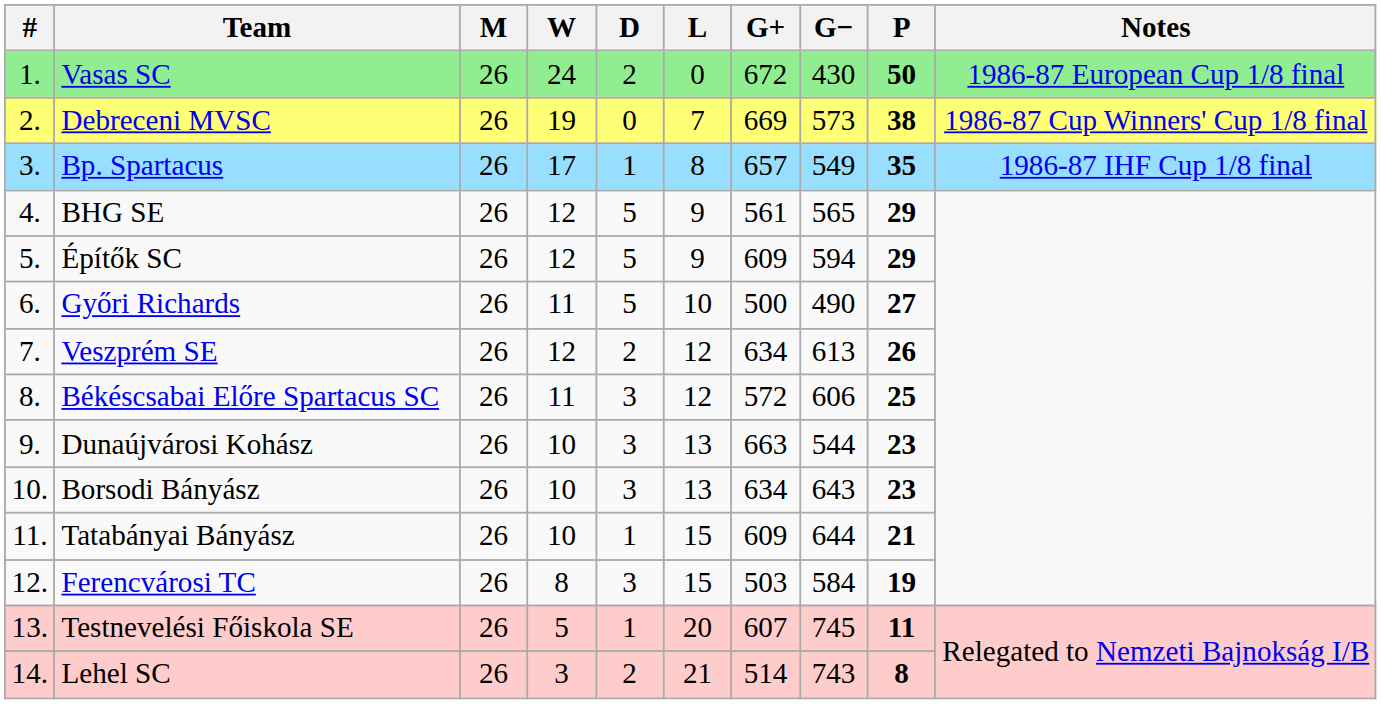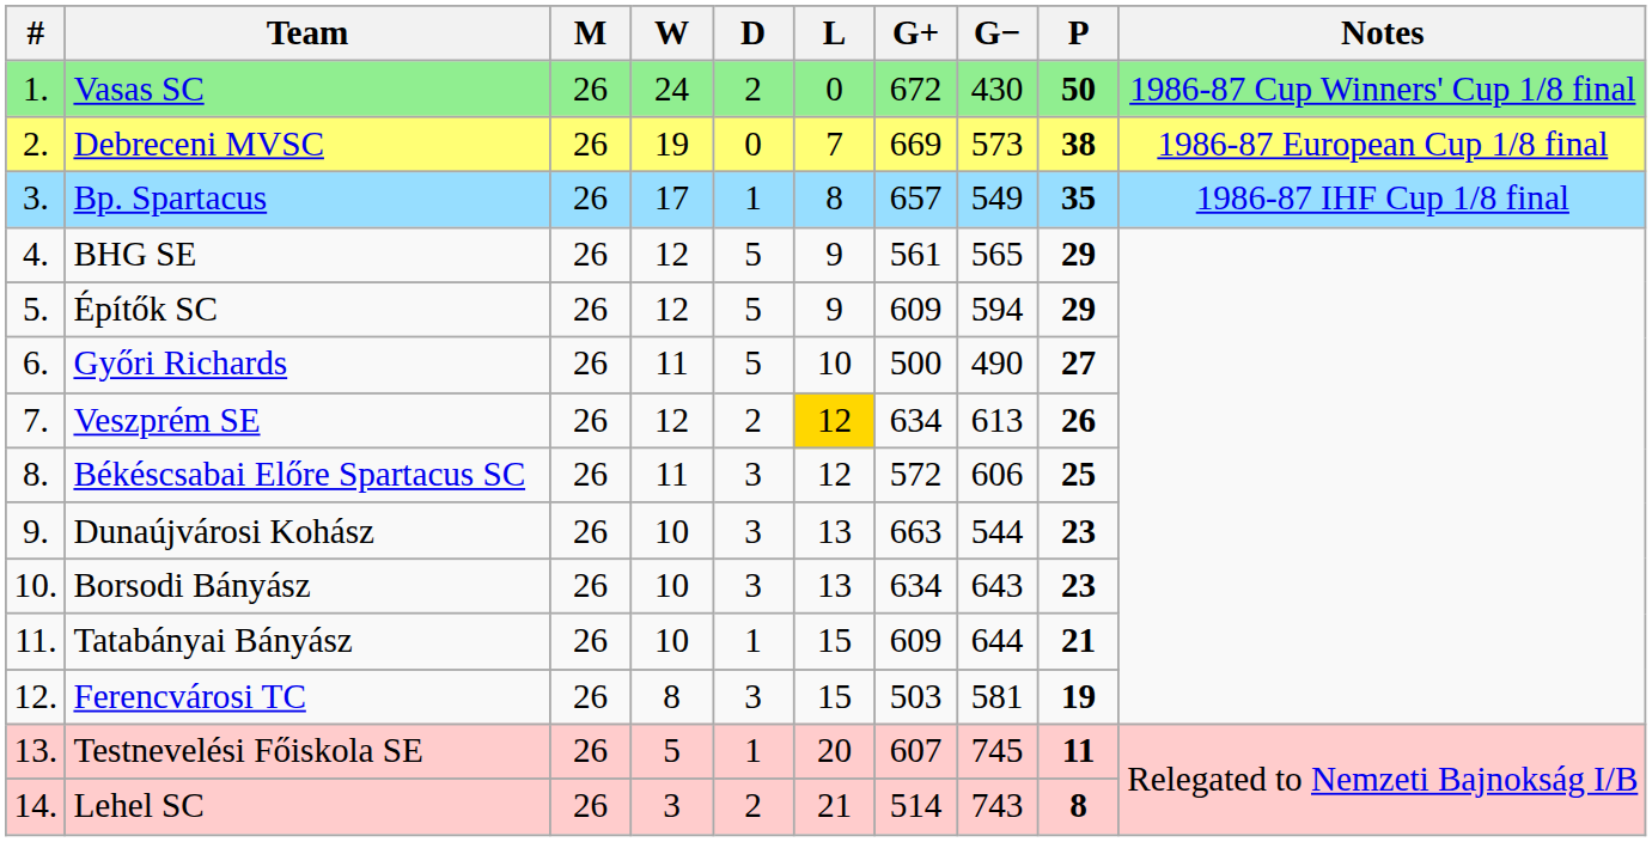Vasas SC | Notes: 1986-87 European Cup 1/8 final -> 1986-87 Cup Winners' Cup 1/8 final
Debreceni MVSC | Notes: 1986-87 Cup Winners' Cup 1/8 final -> 1986-87 European Cup 1/8 final
Veszprém SE | L: no background -> gold background
Ferencvárosi TC | G−: 584 -> 581
